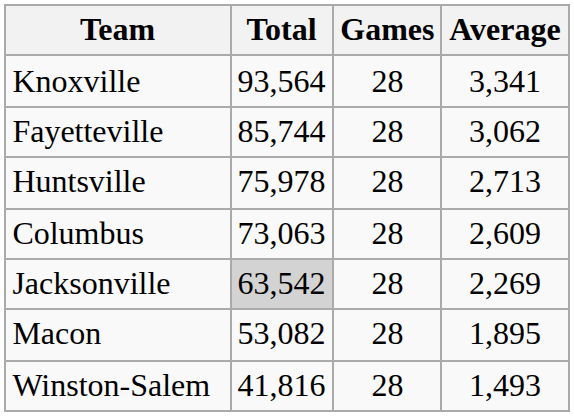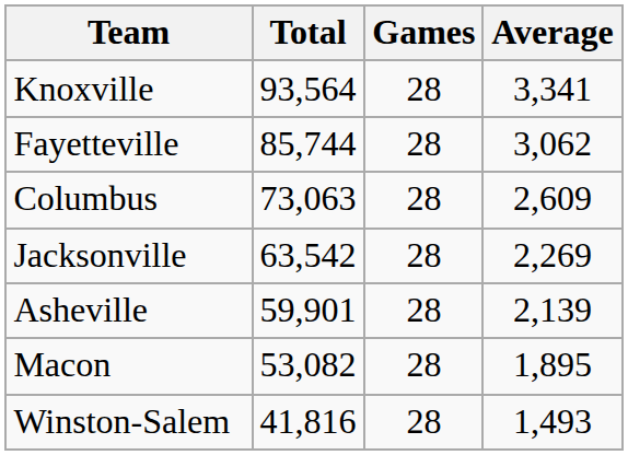- row: Huntsville | 75,978 | 28 | 2,713
Jacksonville | Total: lightgrey background -> no background
+ row: Asheville | 59,901 | 28 | 2,139
